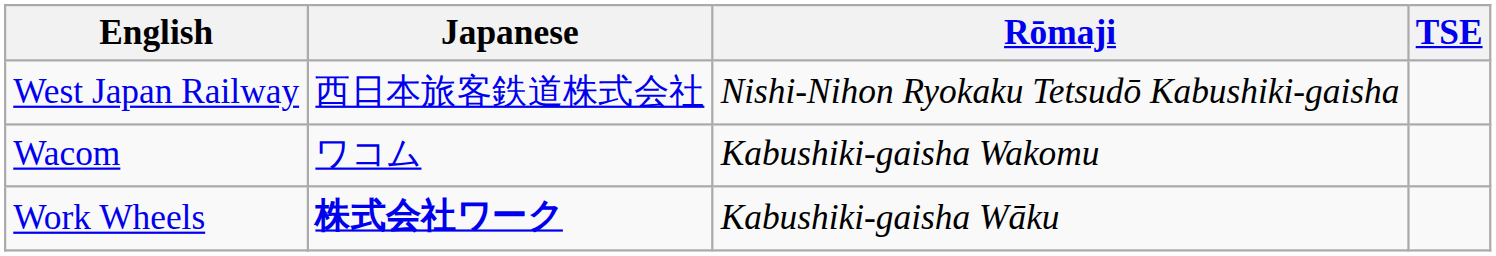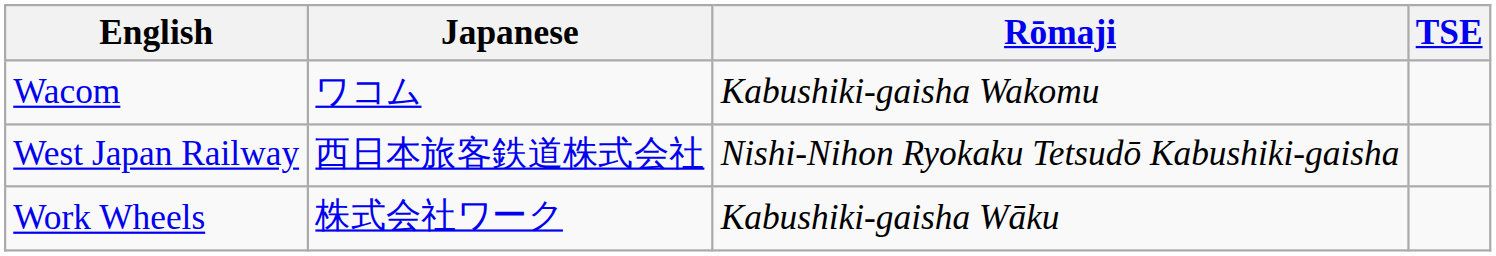rows swapped: Wacom <-> West Japan Railway
Work Wheels | Japanese: bold -> normal
